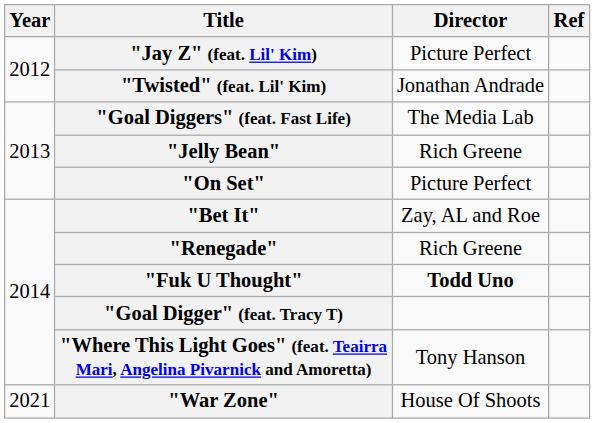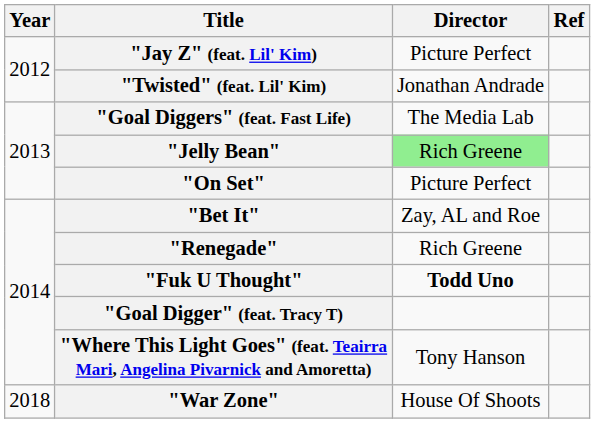"Jelly Bean" | Director: no background -> lightgreen background
"War Zone" | Year: 2021 -> 2018
